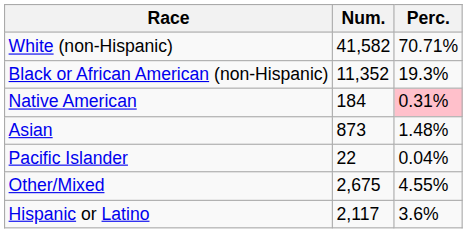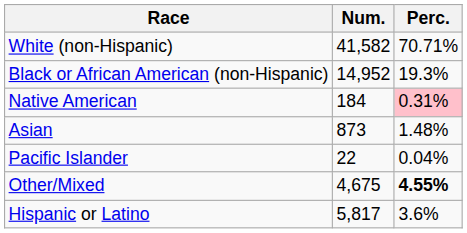Black or African American (non-Hispanic) | Num.: 11,352 -> 14,952
Other/Mixed | Num.: 2,675 -> 4,675
Other/Mixed | Perc.: normal -> bold
Hispanic or Latino | Num.: 2,117 -> 5,817
